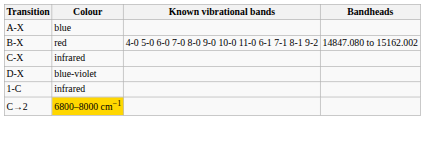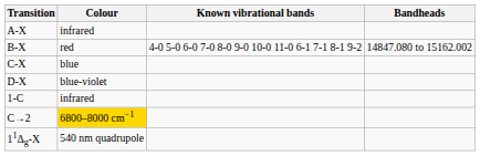A-X | Colour: blue -> infrared
C-X | Colour: infrared -> blue
+ row: 11Δg-X | 540 nm quadrupole
